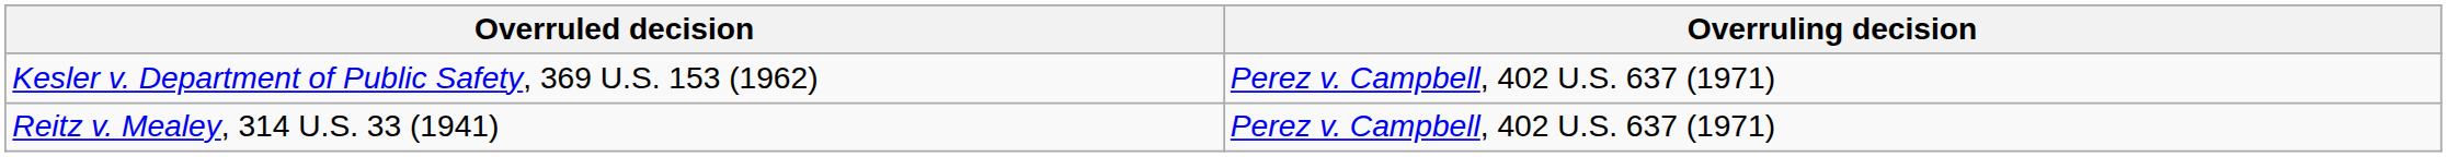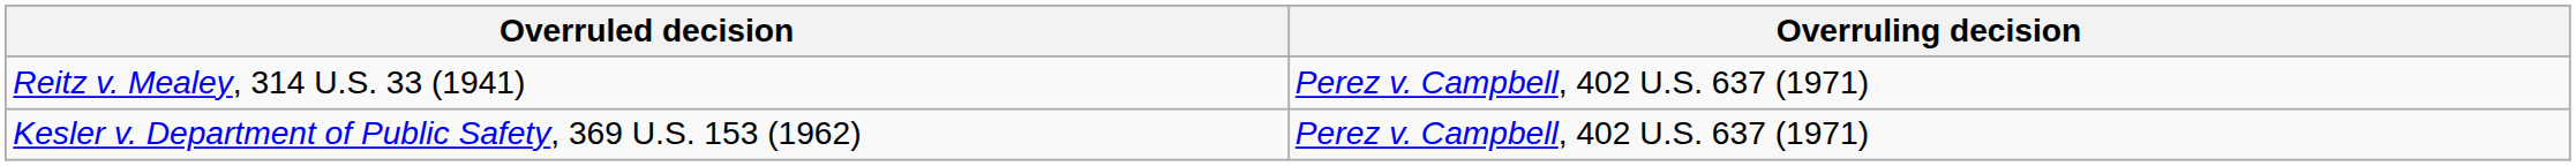rows swapped: Reitz v. Mealey, 314 U.S. 33 (1941) <-> Kesler v. Department of Public Safety, 369 U.S. 153 (1962)
